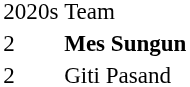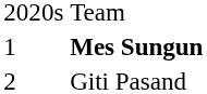Mes Sungun | column 1: 2 -> 1
